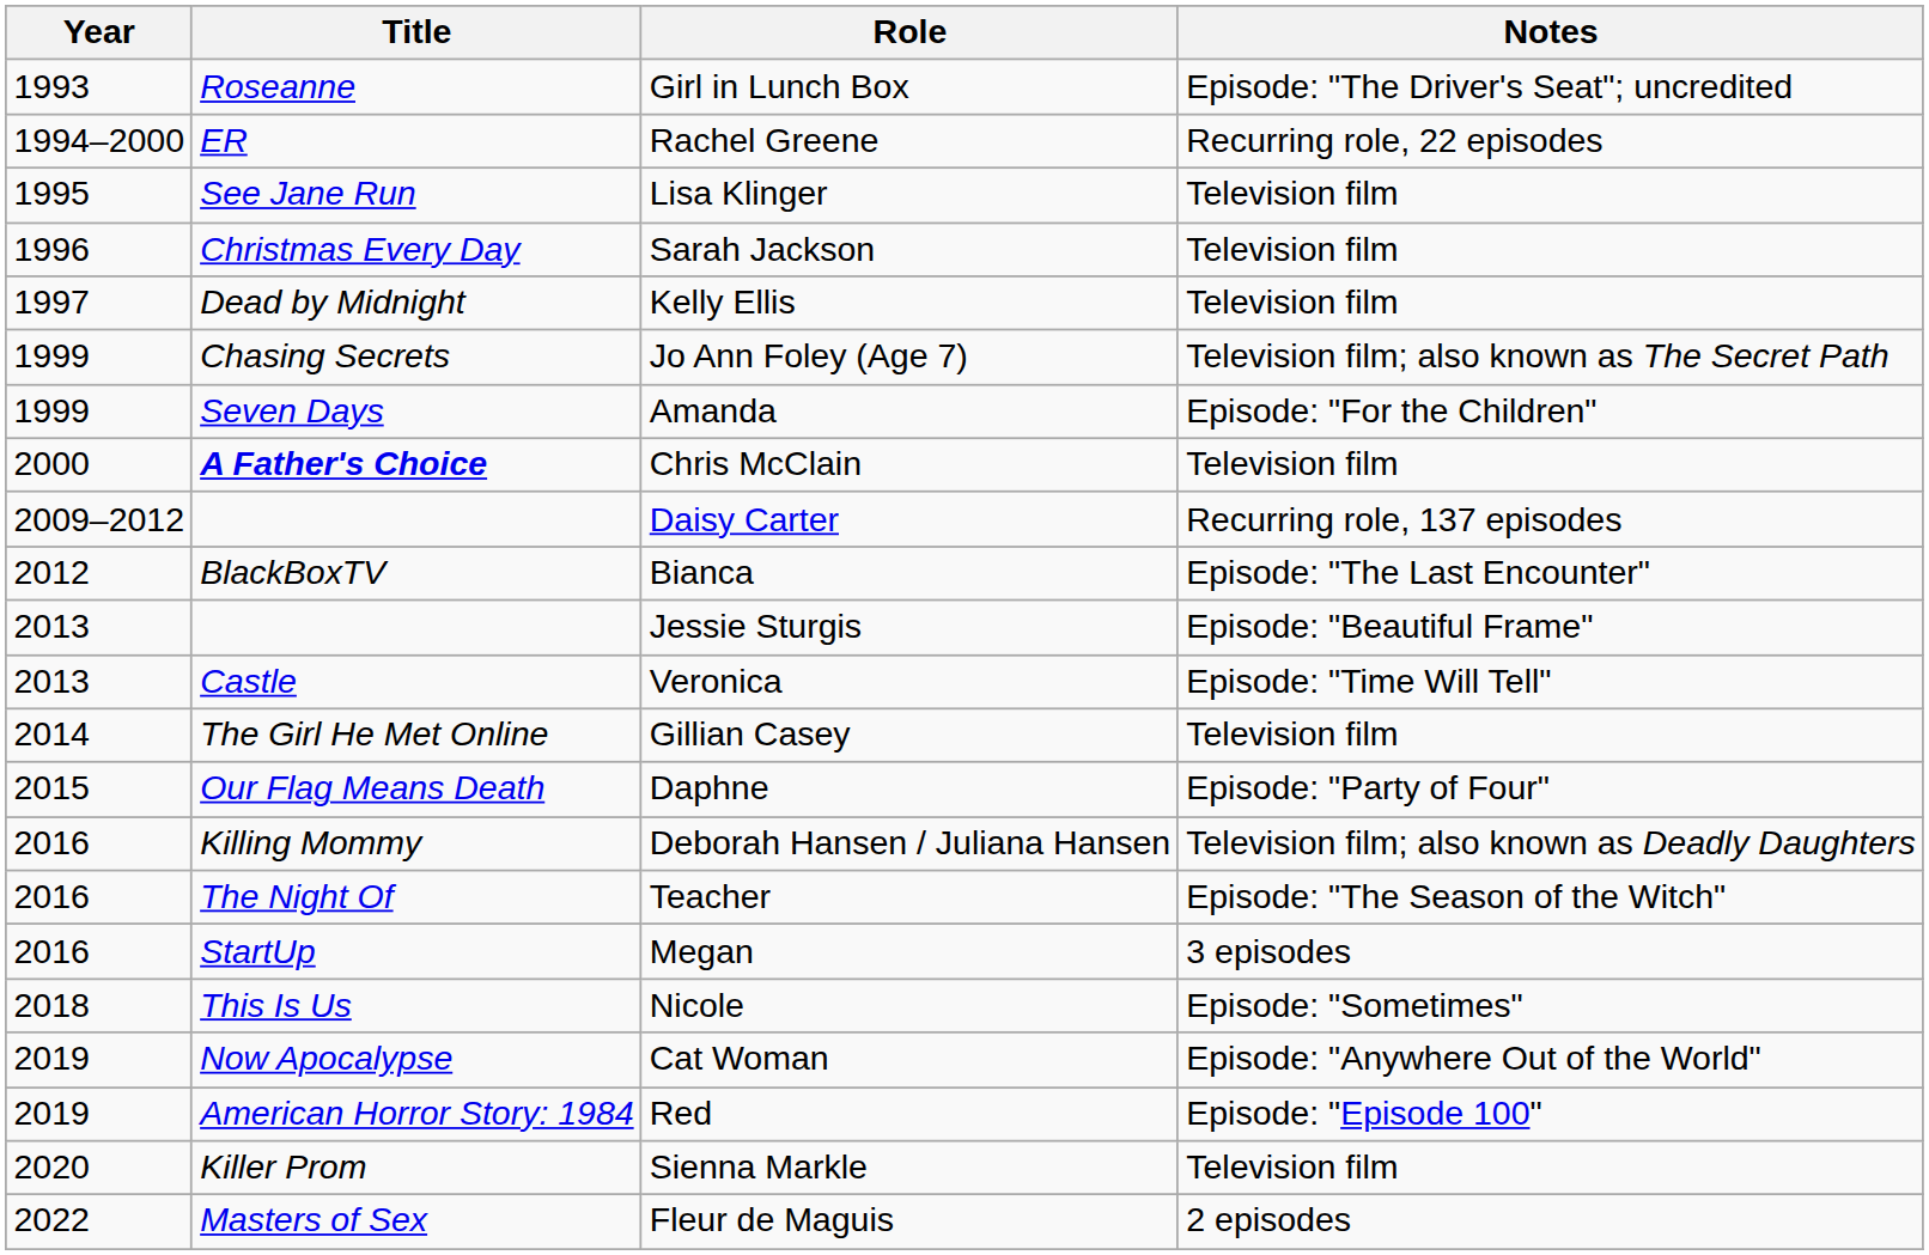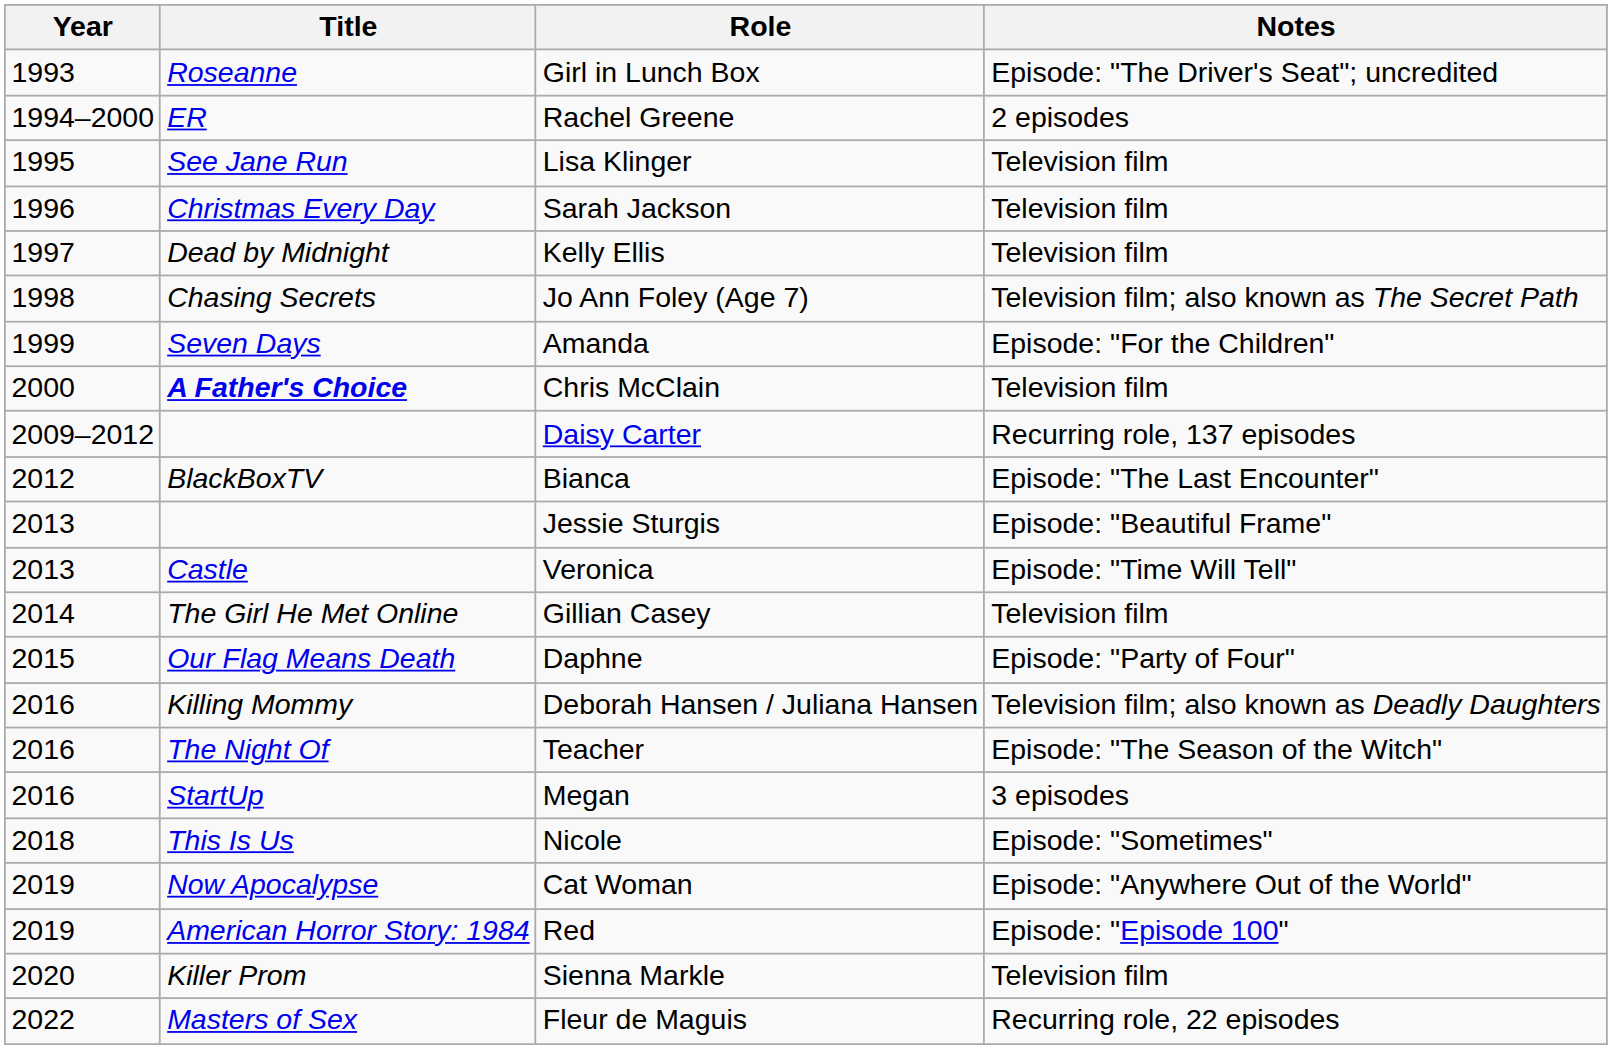Rachel Greene | Notes: Recurring role, 22 episodes -> 2 episodes
Jo Ann Foley (Age 7) | Year: 1999 -> 1998
Fleur de Maguis | Notes: 2 episodes -> Recurring role, 22 episodes
